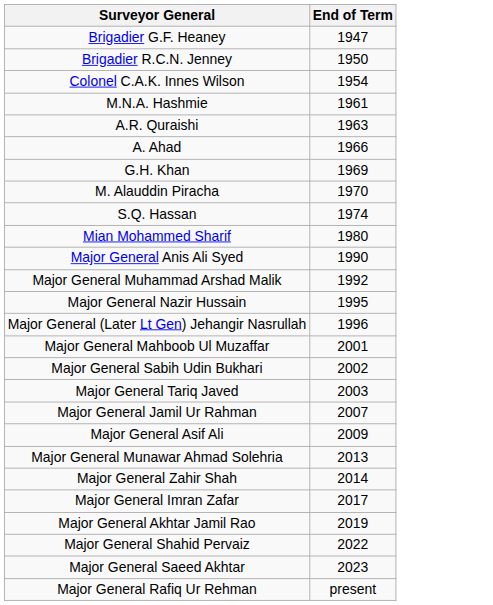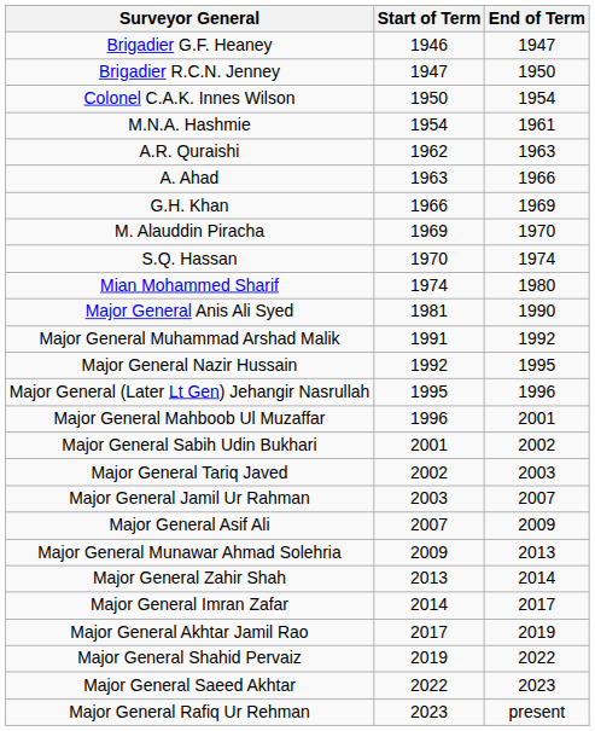+ column: Start of Term | 1946 | 1947 | 1950 | 1954 | 1962 | 1963 | 1966 | 1969 | 1970 | 1974 | 1981 | 1991 | 1992 | 1995 | 1996 | 2001 | 2002 | 2003 | 2007 | 2009 | 2013 | 2014 | 2017 | 2019 | 2022 | 2023
